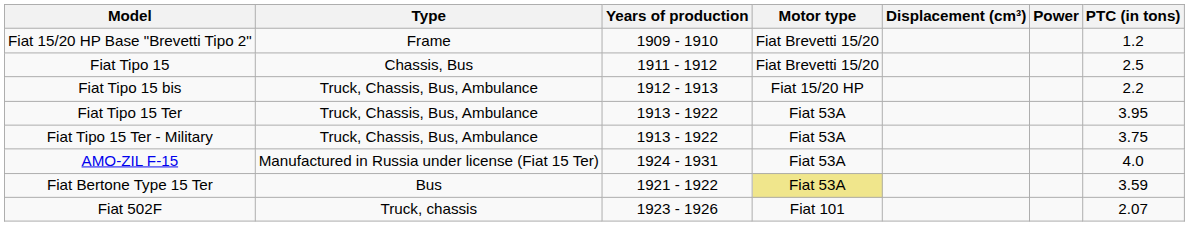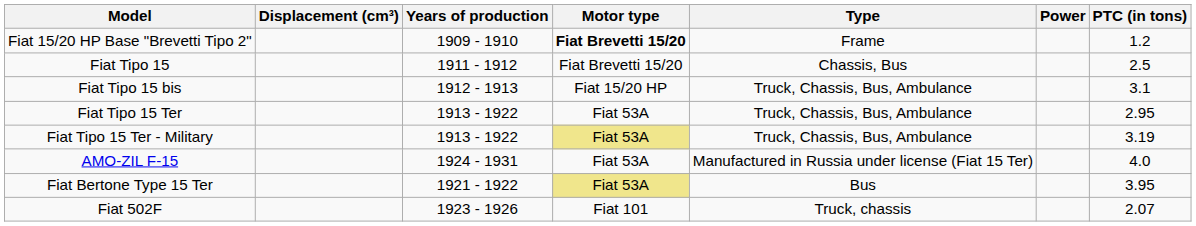columns swapped: Type <-> Displacement (cm³)
Fiat 15/20 HP Base "Brevetti Tipo 2" | Motor type: normal -> bold
Fiat Tipo 15 bis | PTC (in tons): 2.2 -> 3.1
Fiat Tipo 15 Ter | PTC (in tons): 3.95 -> 2.95
Fiat Tipo 15 Ter - Military | Motor type: no background -> khaki background
Fiat Tipo 15 Ter - Military | PTC (in tons): 3.75 -> 3.19
Fiat Bertone Type 15 Ter | PTC (in tons): 3.59 -> 3.95
